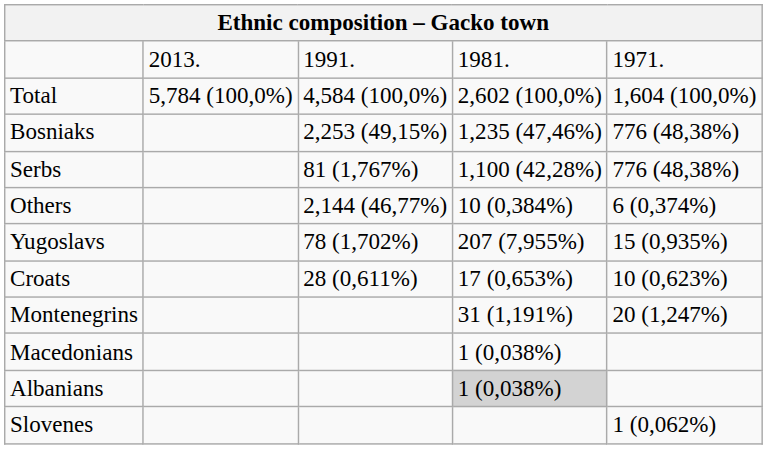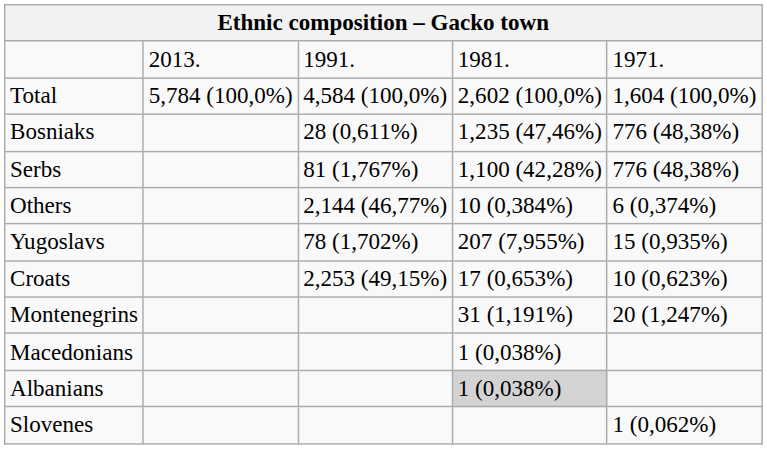Bosniaks | column 3: 2,253 (49,15%) -> 28 (0,611%)
Croats | column 3: 28 (0,611%) -> 2,253 (49,15%)
